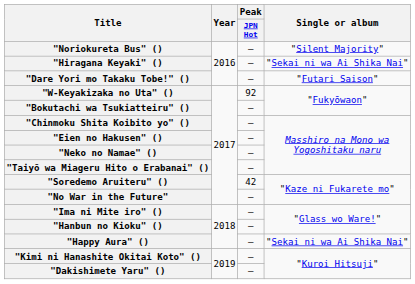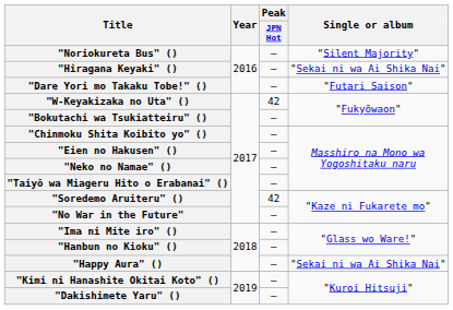"W-Keyakizaka no Uta" () | Peak / JPN Hot: 92 -> 42
